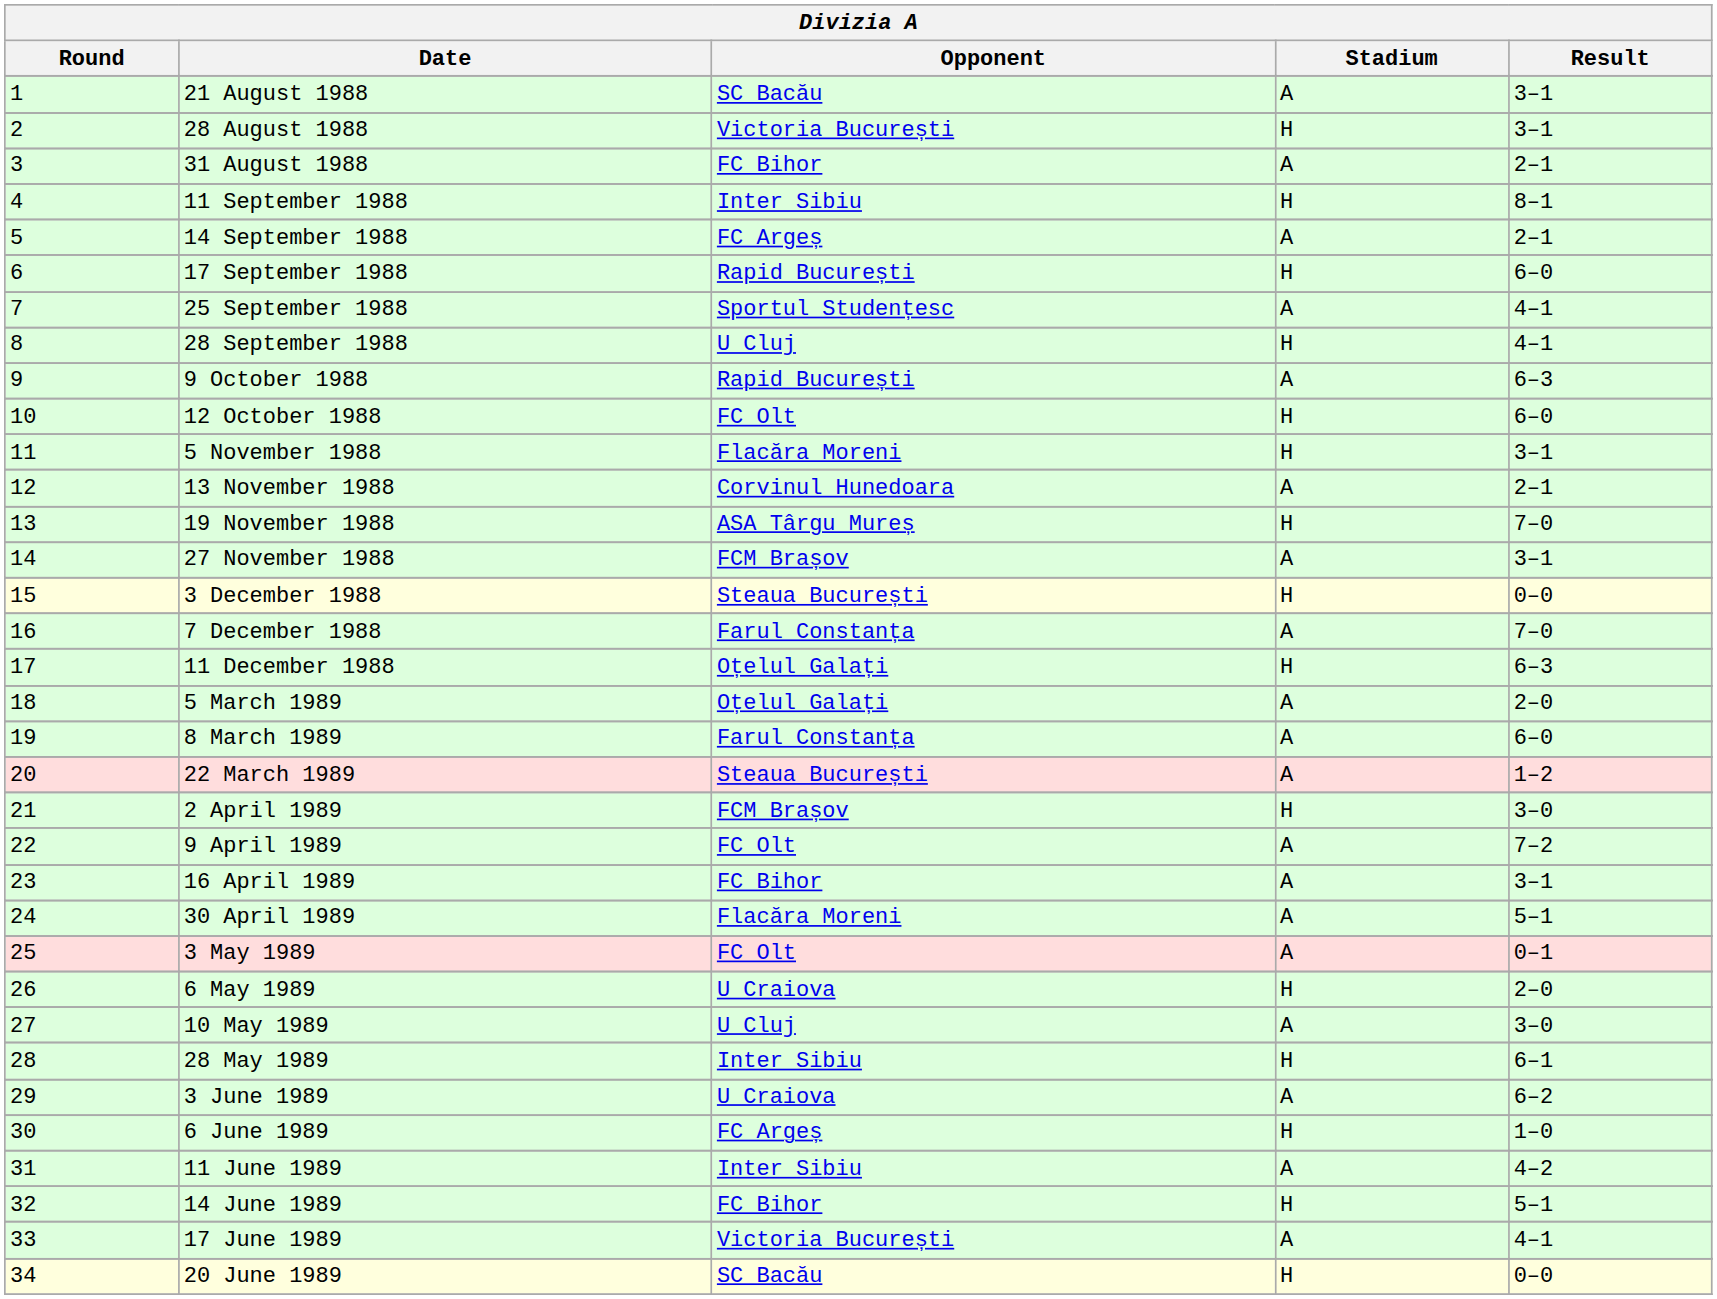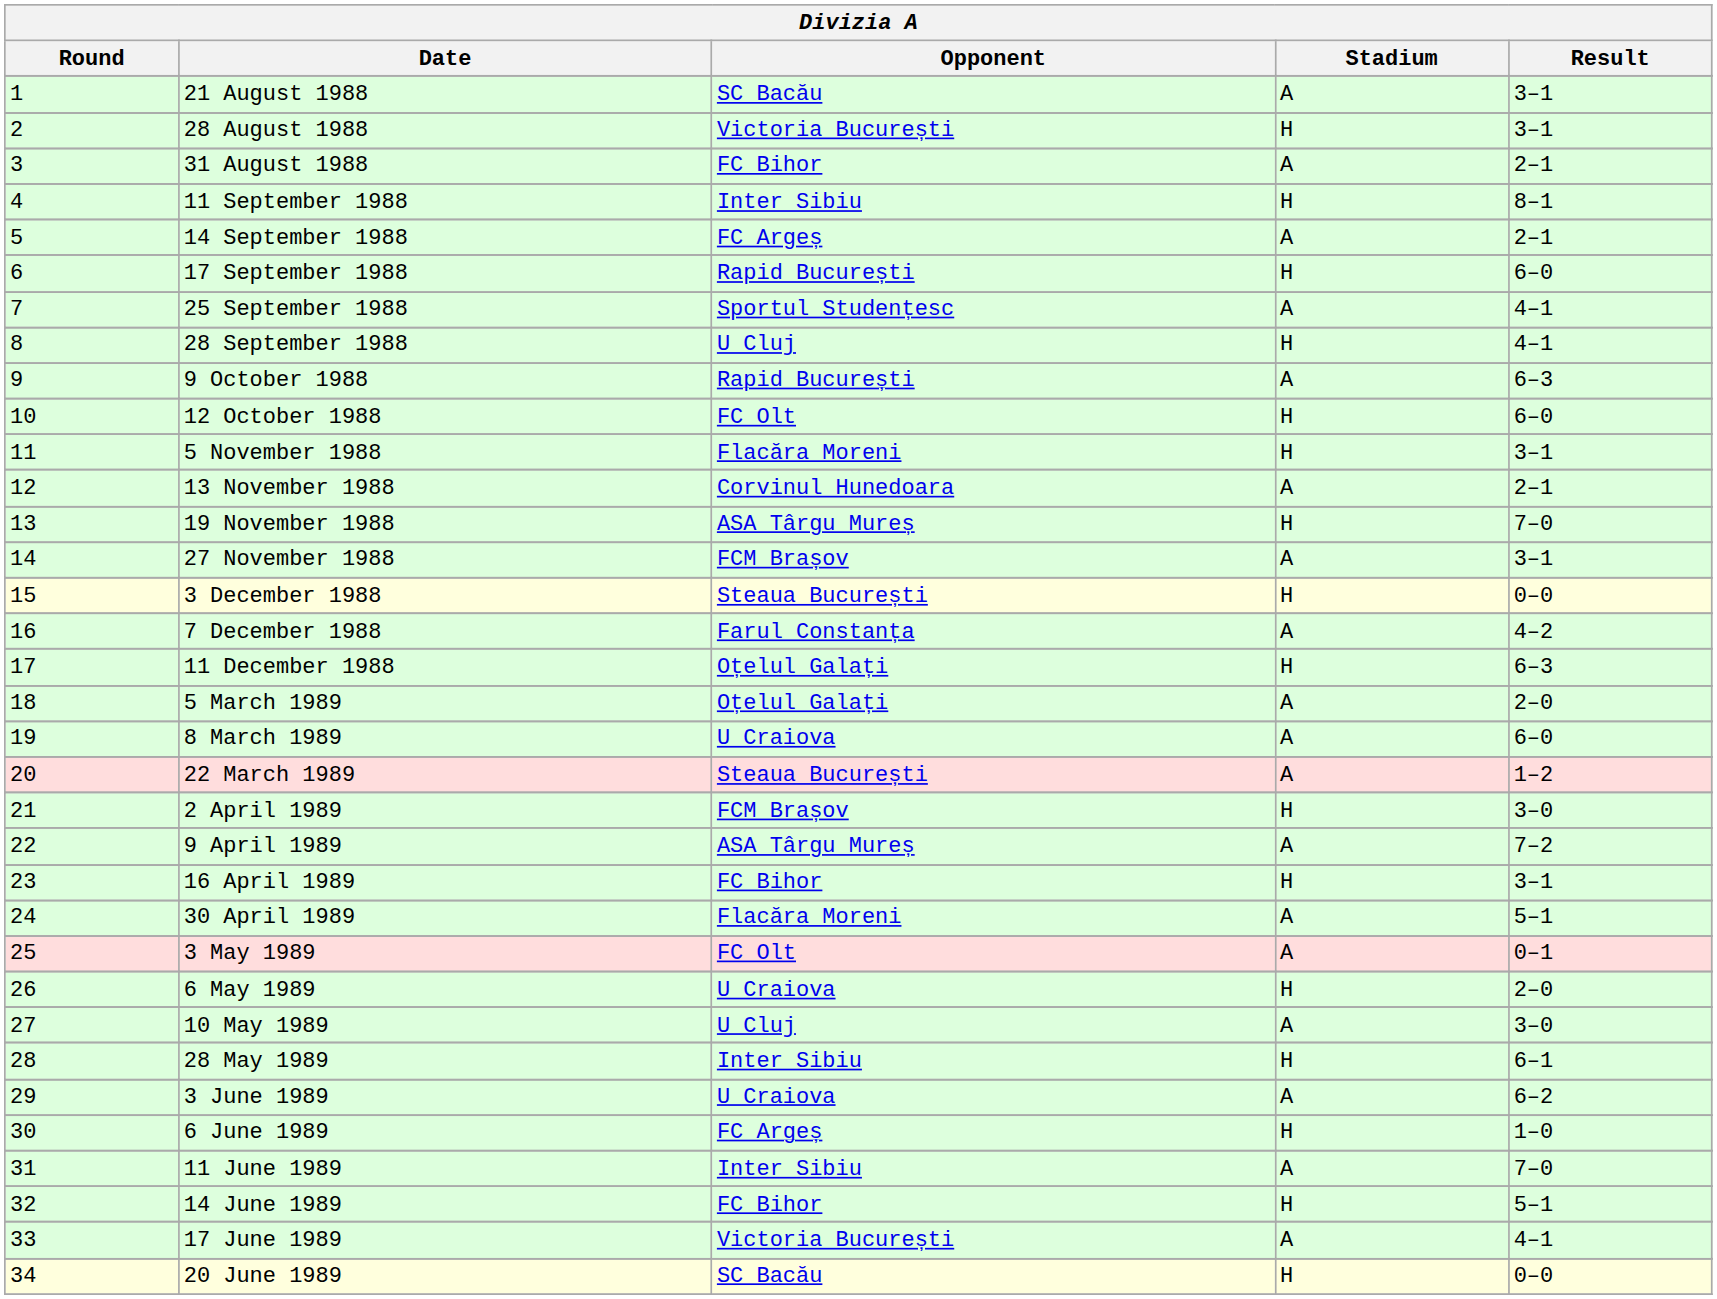7 December 1988 | Result: 7–0 -> 4–2
8 March 1989 | Opponent: Farul Constanța -> U Craiova
9 April 1989 | Opponent: FC Olt -> ASA Târgu Mureș
16 April 1989 | Stadium: A -> H
11 June 1989 | Result: 4–2 -> 7–0
